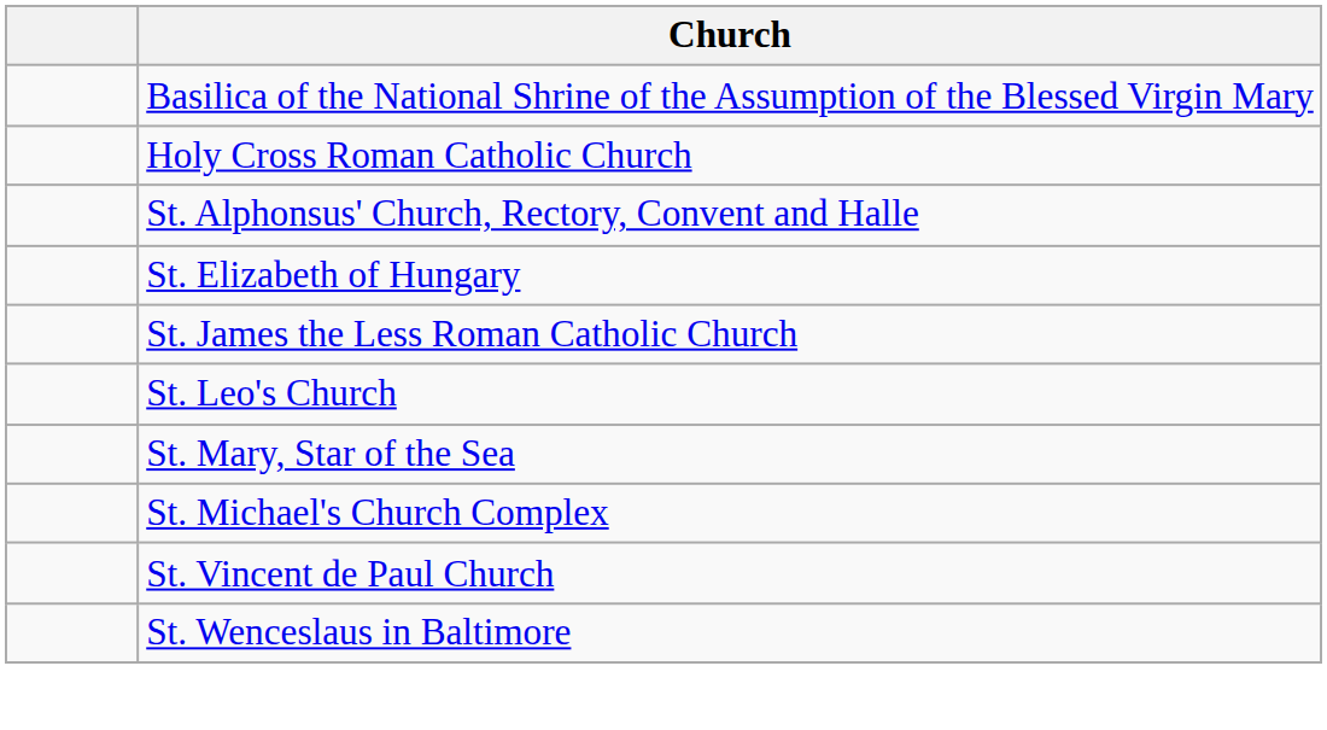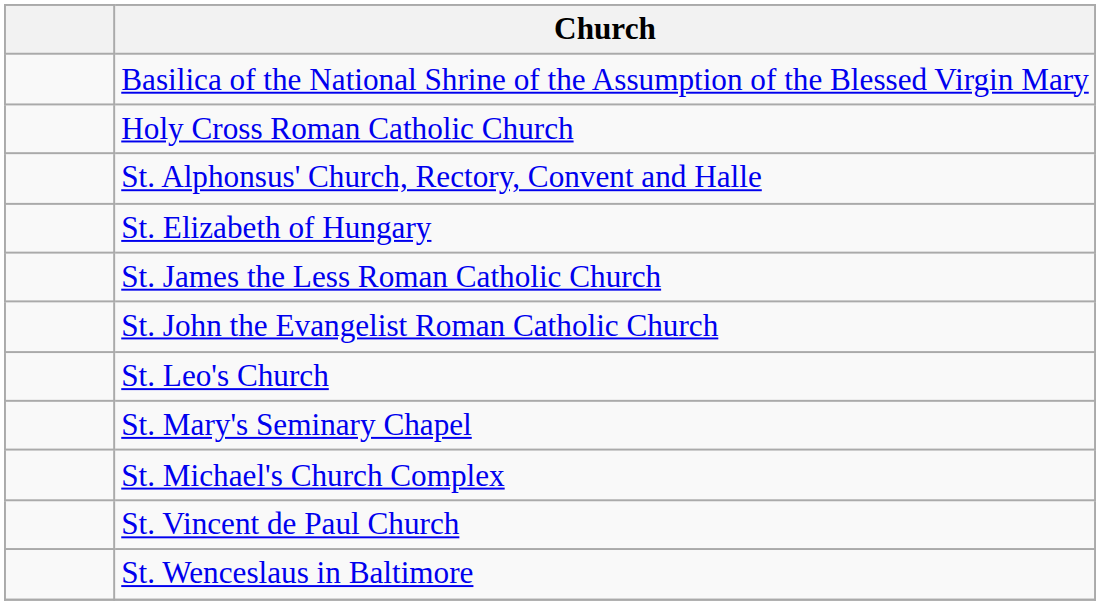+ row: St. John the Evangelist Roman Catholic Church
- row: St. Mary, Star of the Sea
+ row: St. Mary's Seminary Chapel
